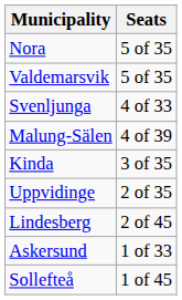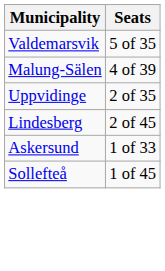- row: Nora | 5 of 35
- row: Svenljunga | 4 of 33
- row: Kinda | 3 of 35
